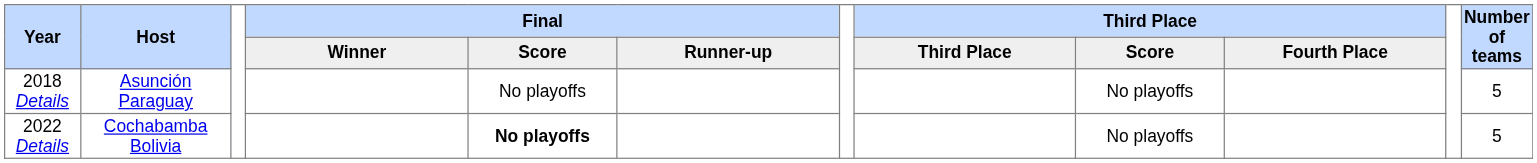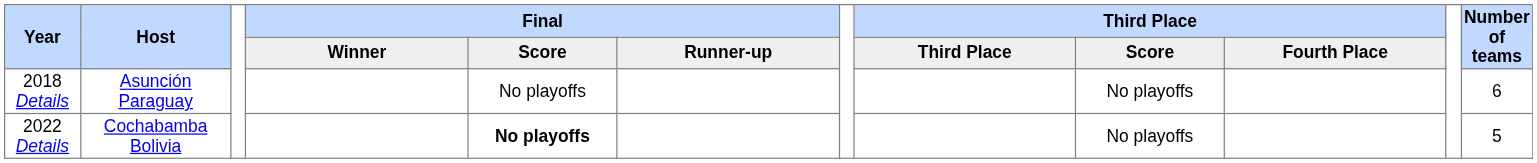2018 Details | Number of teams: 5 -> 6
